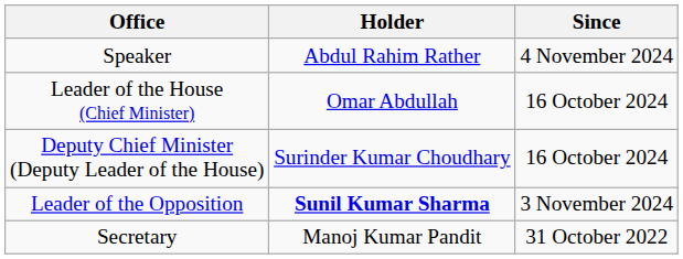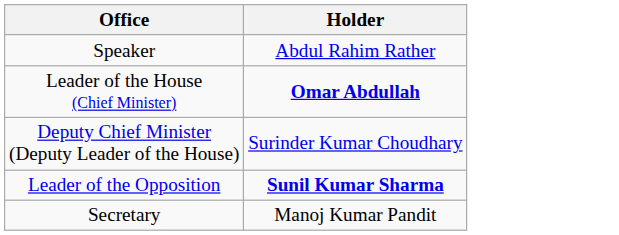- column: Since | 4 November 2024 | 16 October 2024 | 16 October 2024 | 3 November 2024 | 31 October 2022
Leader of the House (Chief Minister) | Holder: normal -> bold
